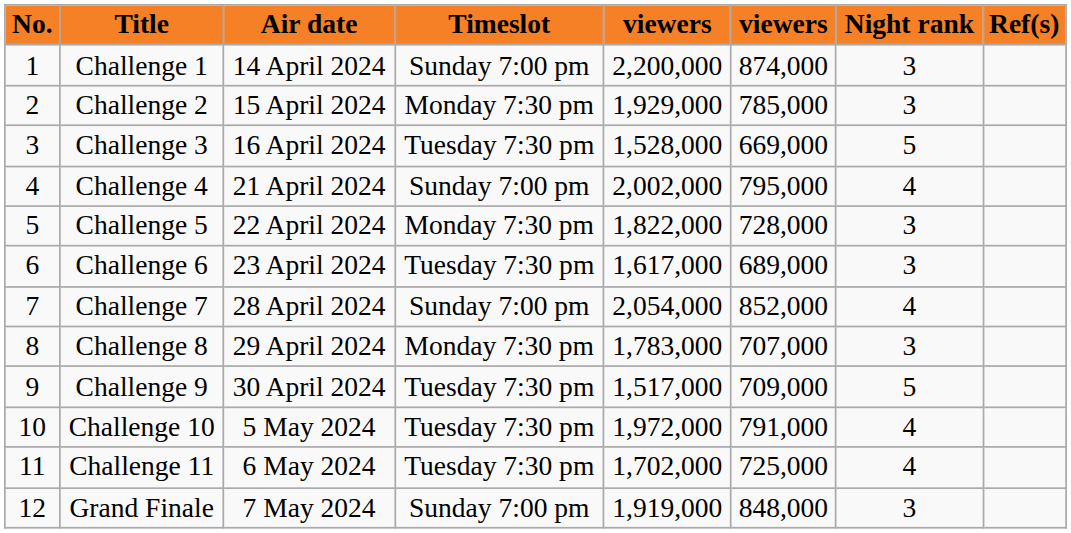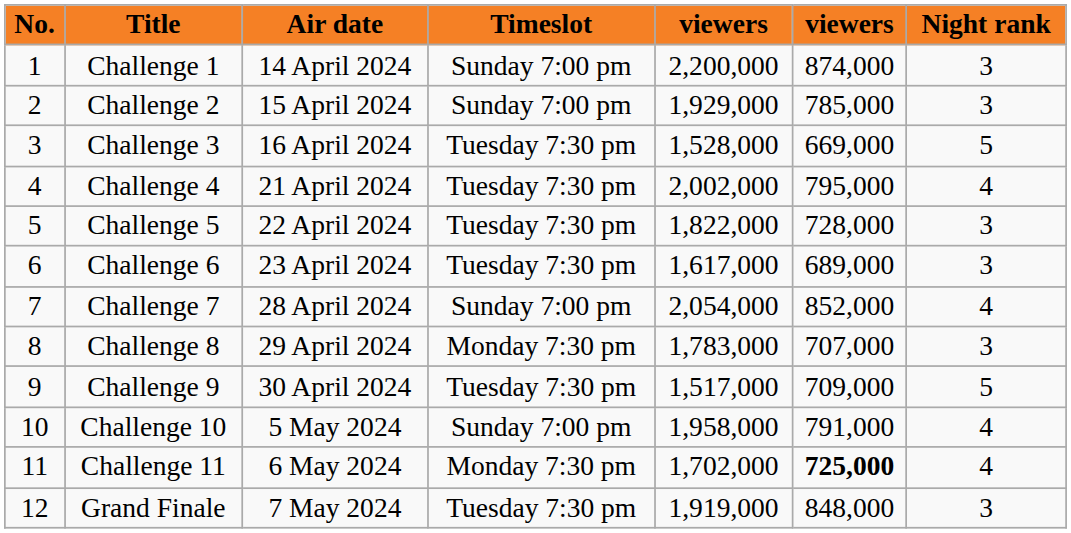- column: Ref(s)
Challenge 2 | Timeslot: Monday 7:30 pm -> Sunday 7:00 pm
Challenge 4 | Timeslot: Sunday 7:00 pm -> Tuesday 7:30 pm
Challenge 5 | Timeslot: Monday 7:30 pm -> Tuesday 7:30 pm
Challenge 10 | Timeslot: Tuesday 7:30 pm -> Sunday 7:00 pm
Challenge 10 | column 5: 1,972,000 -> 1,958,000
Challenge 11 | Timeslot: Tuesday 7:30 pm -> Monday 7:30 pm
Challenge 11 | column 6: normal -> bold
Grand Finale | Timeslot: Sunday 7:00 pm -> Tuesday 7:30 pm
